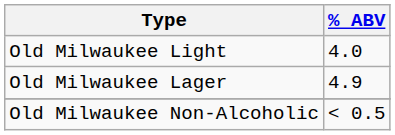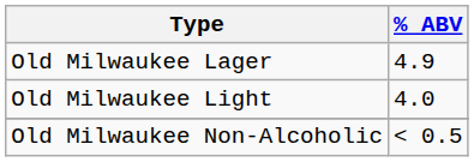rows swapped: Old Milwaukee Lager <-> Old Milwaukee Light
